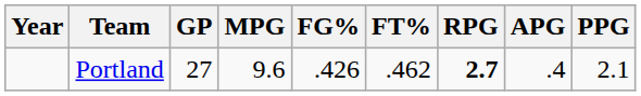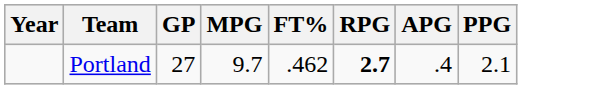- column: FG% | .426
Portland | MPG: 9.6 -> 9.7
